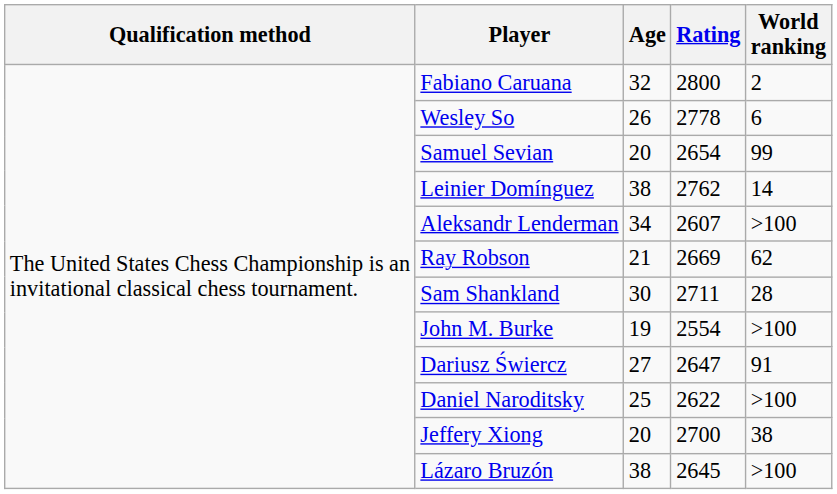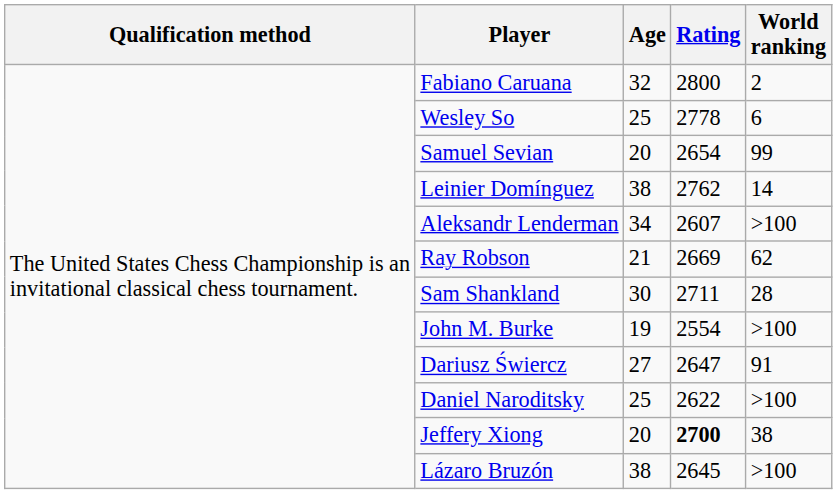Wesley So | Age: 26 -> 25
Jeffery Xiong | Rating: normal -> bold
